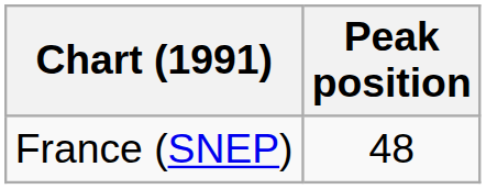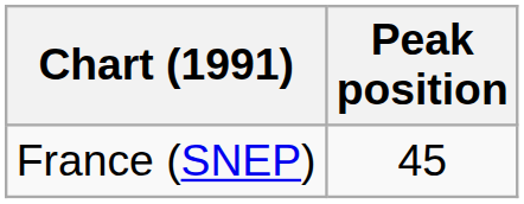France (SNEP) | Peak position: 48 -> 45
